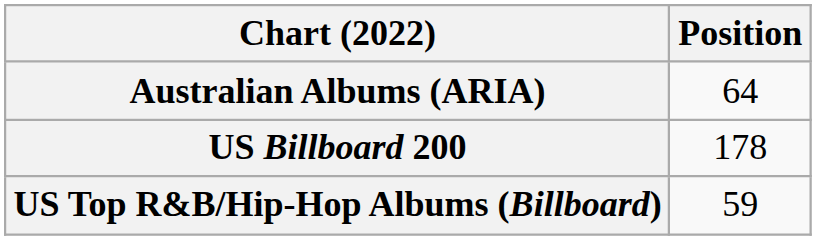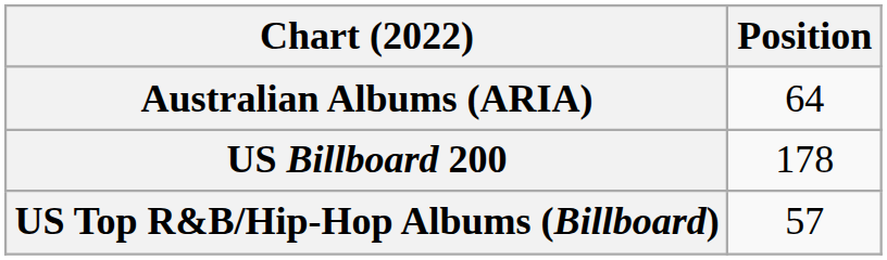US Top R&B/Hip-Hop Albums (Billboard) | Position: 59 -> 57
